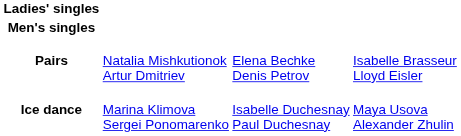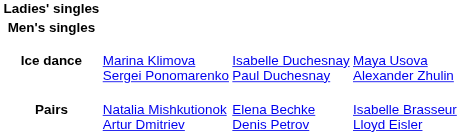rows swapped: Pairs <-> Ice dance
